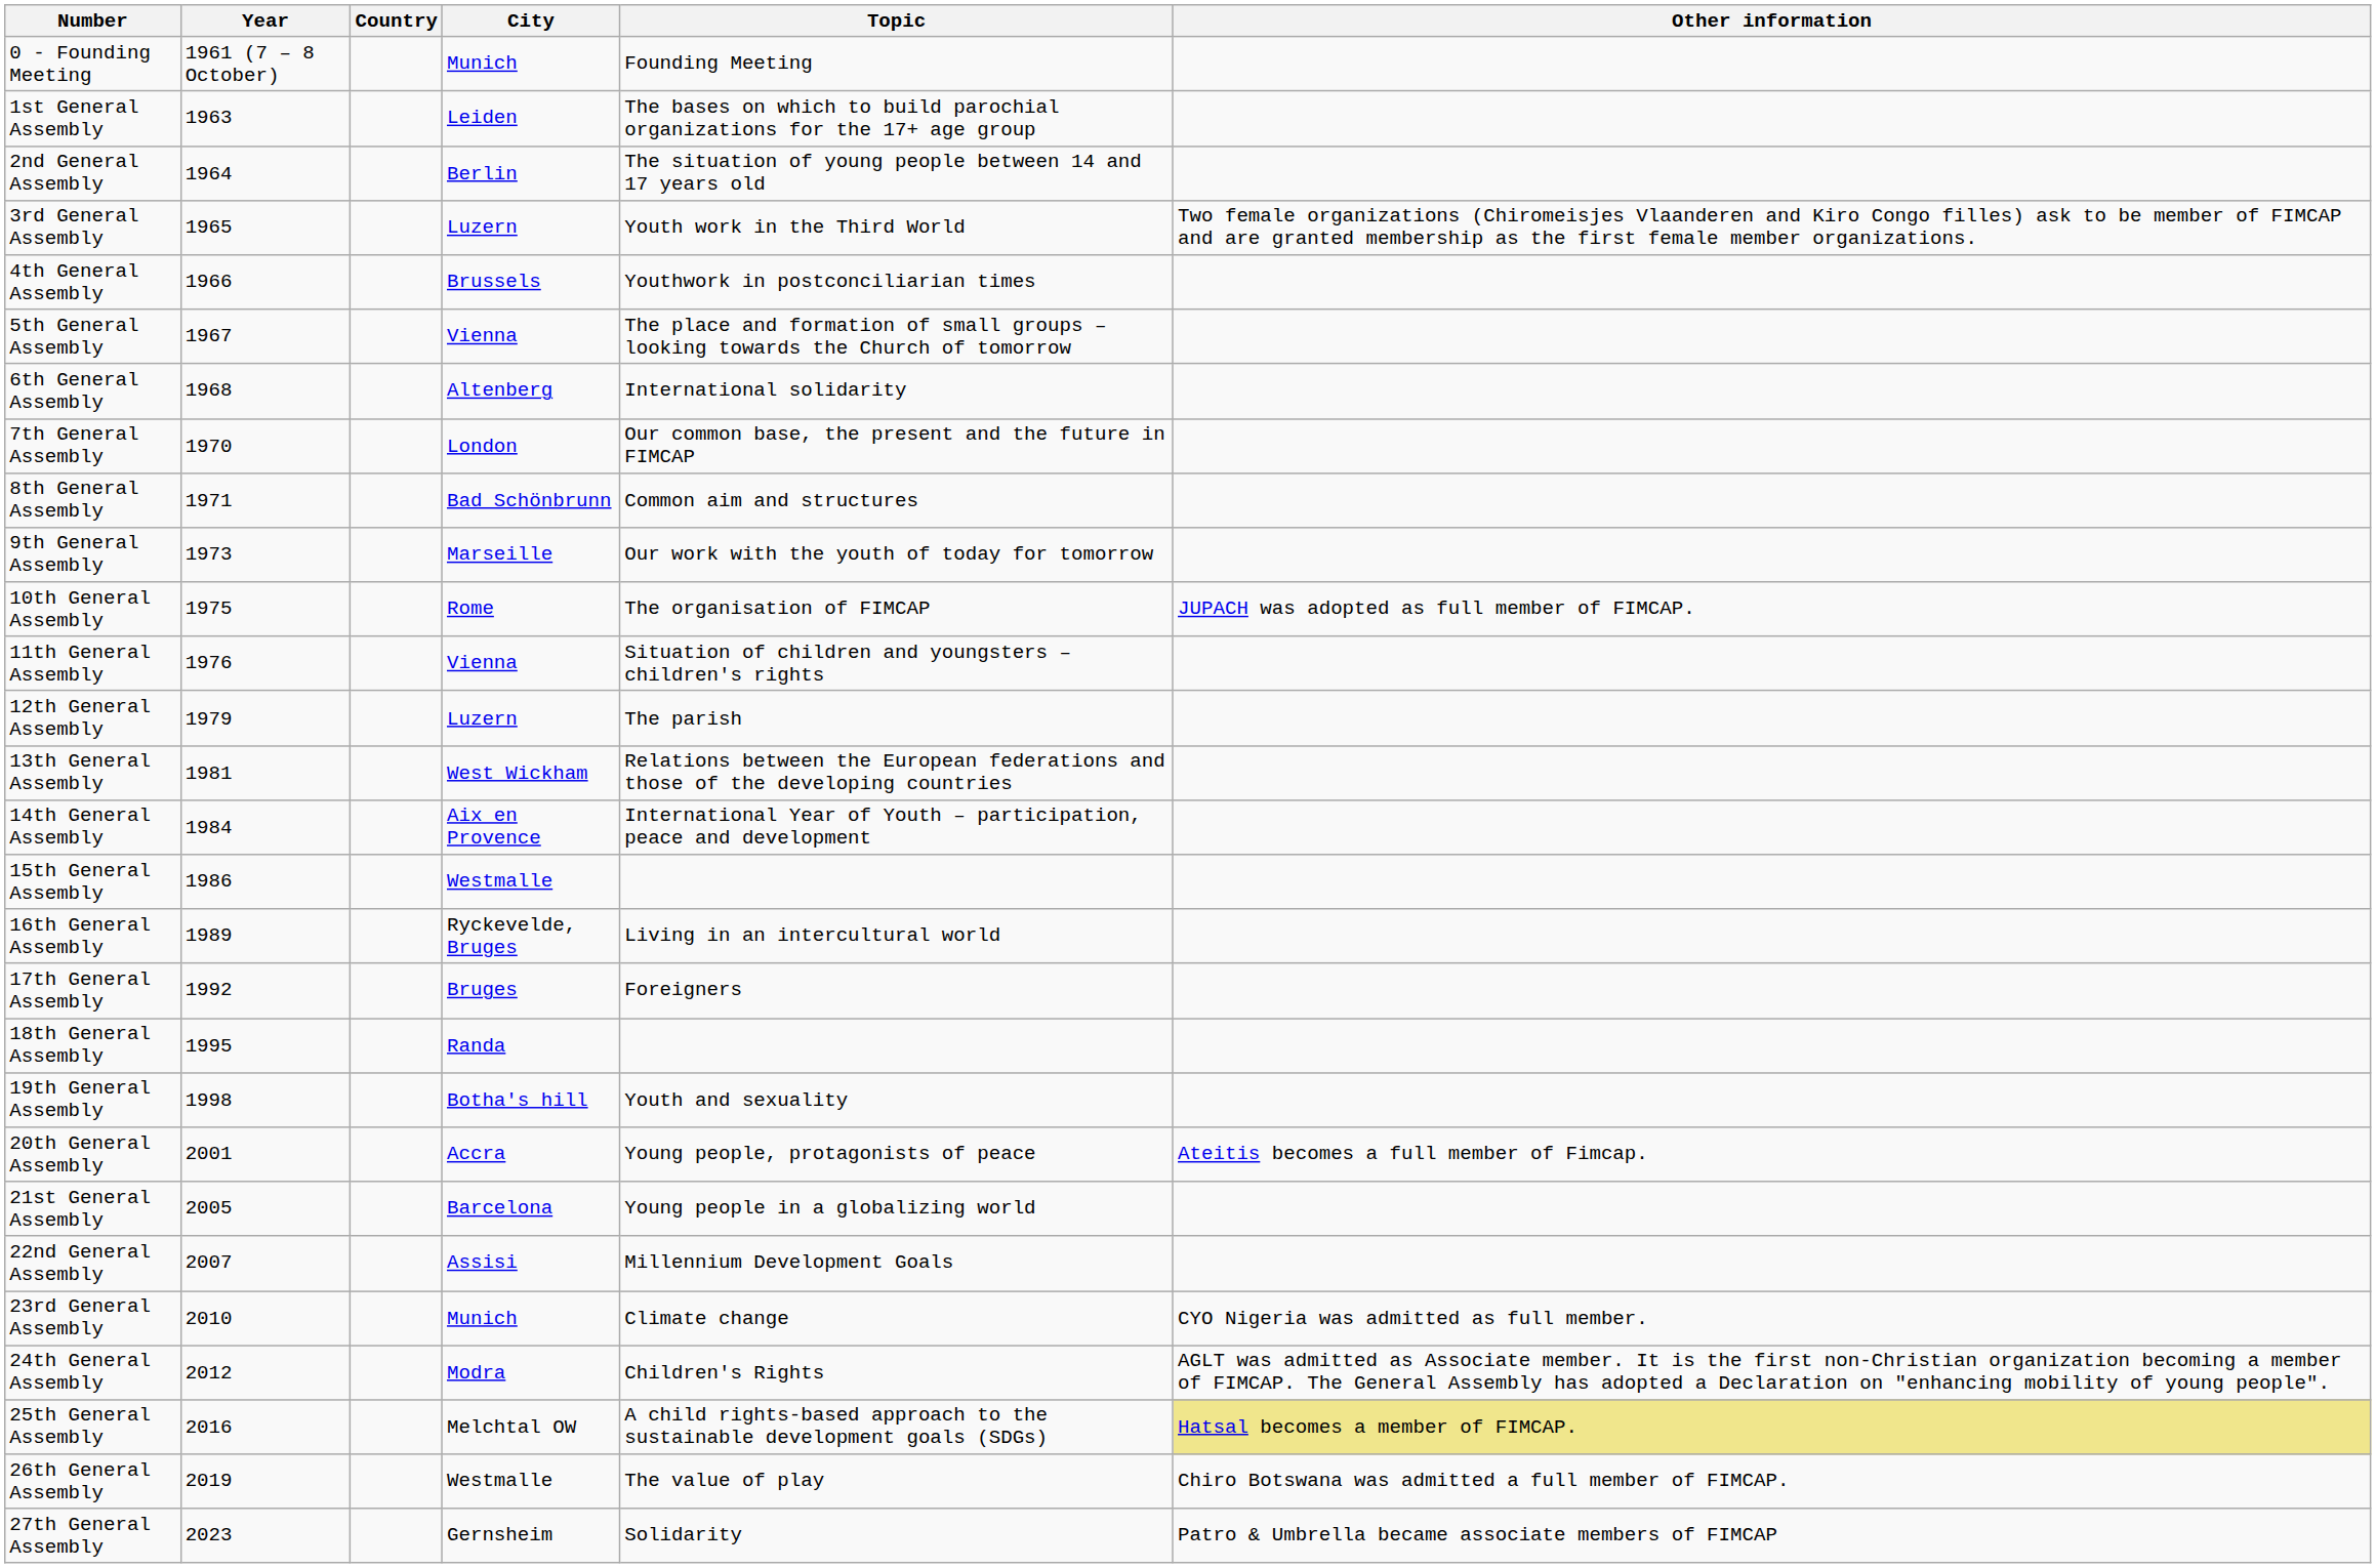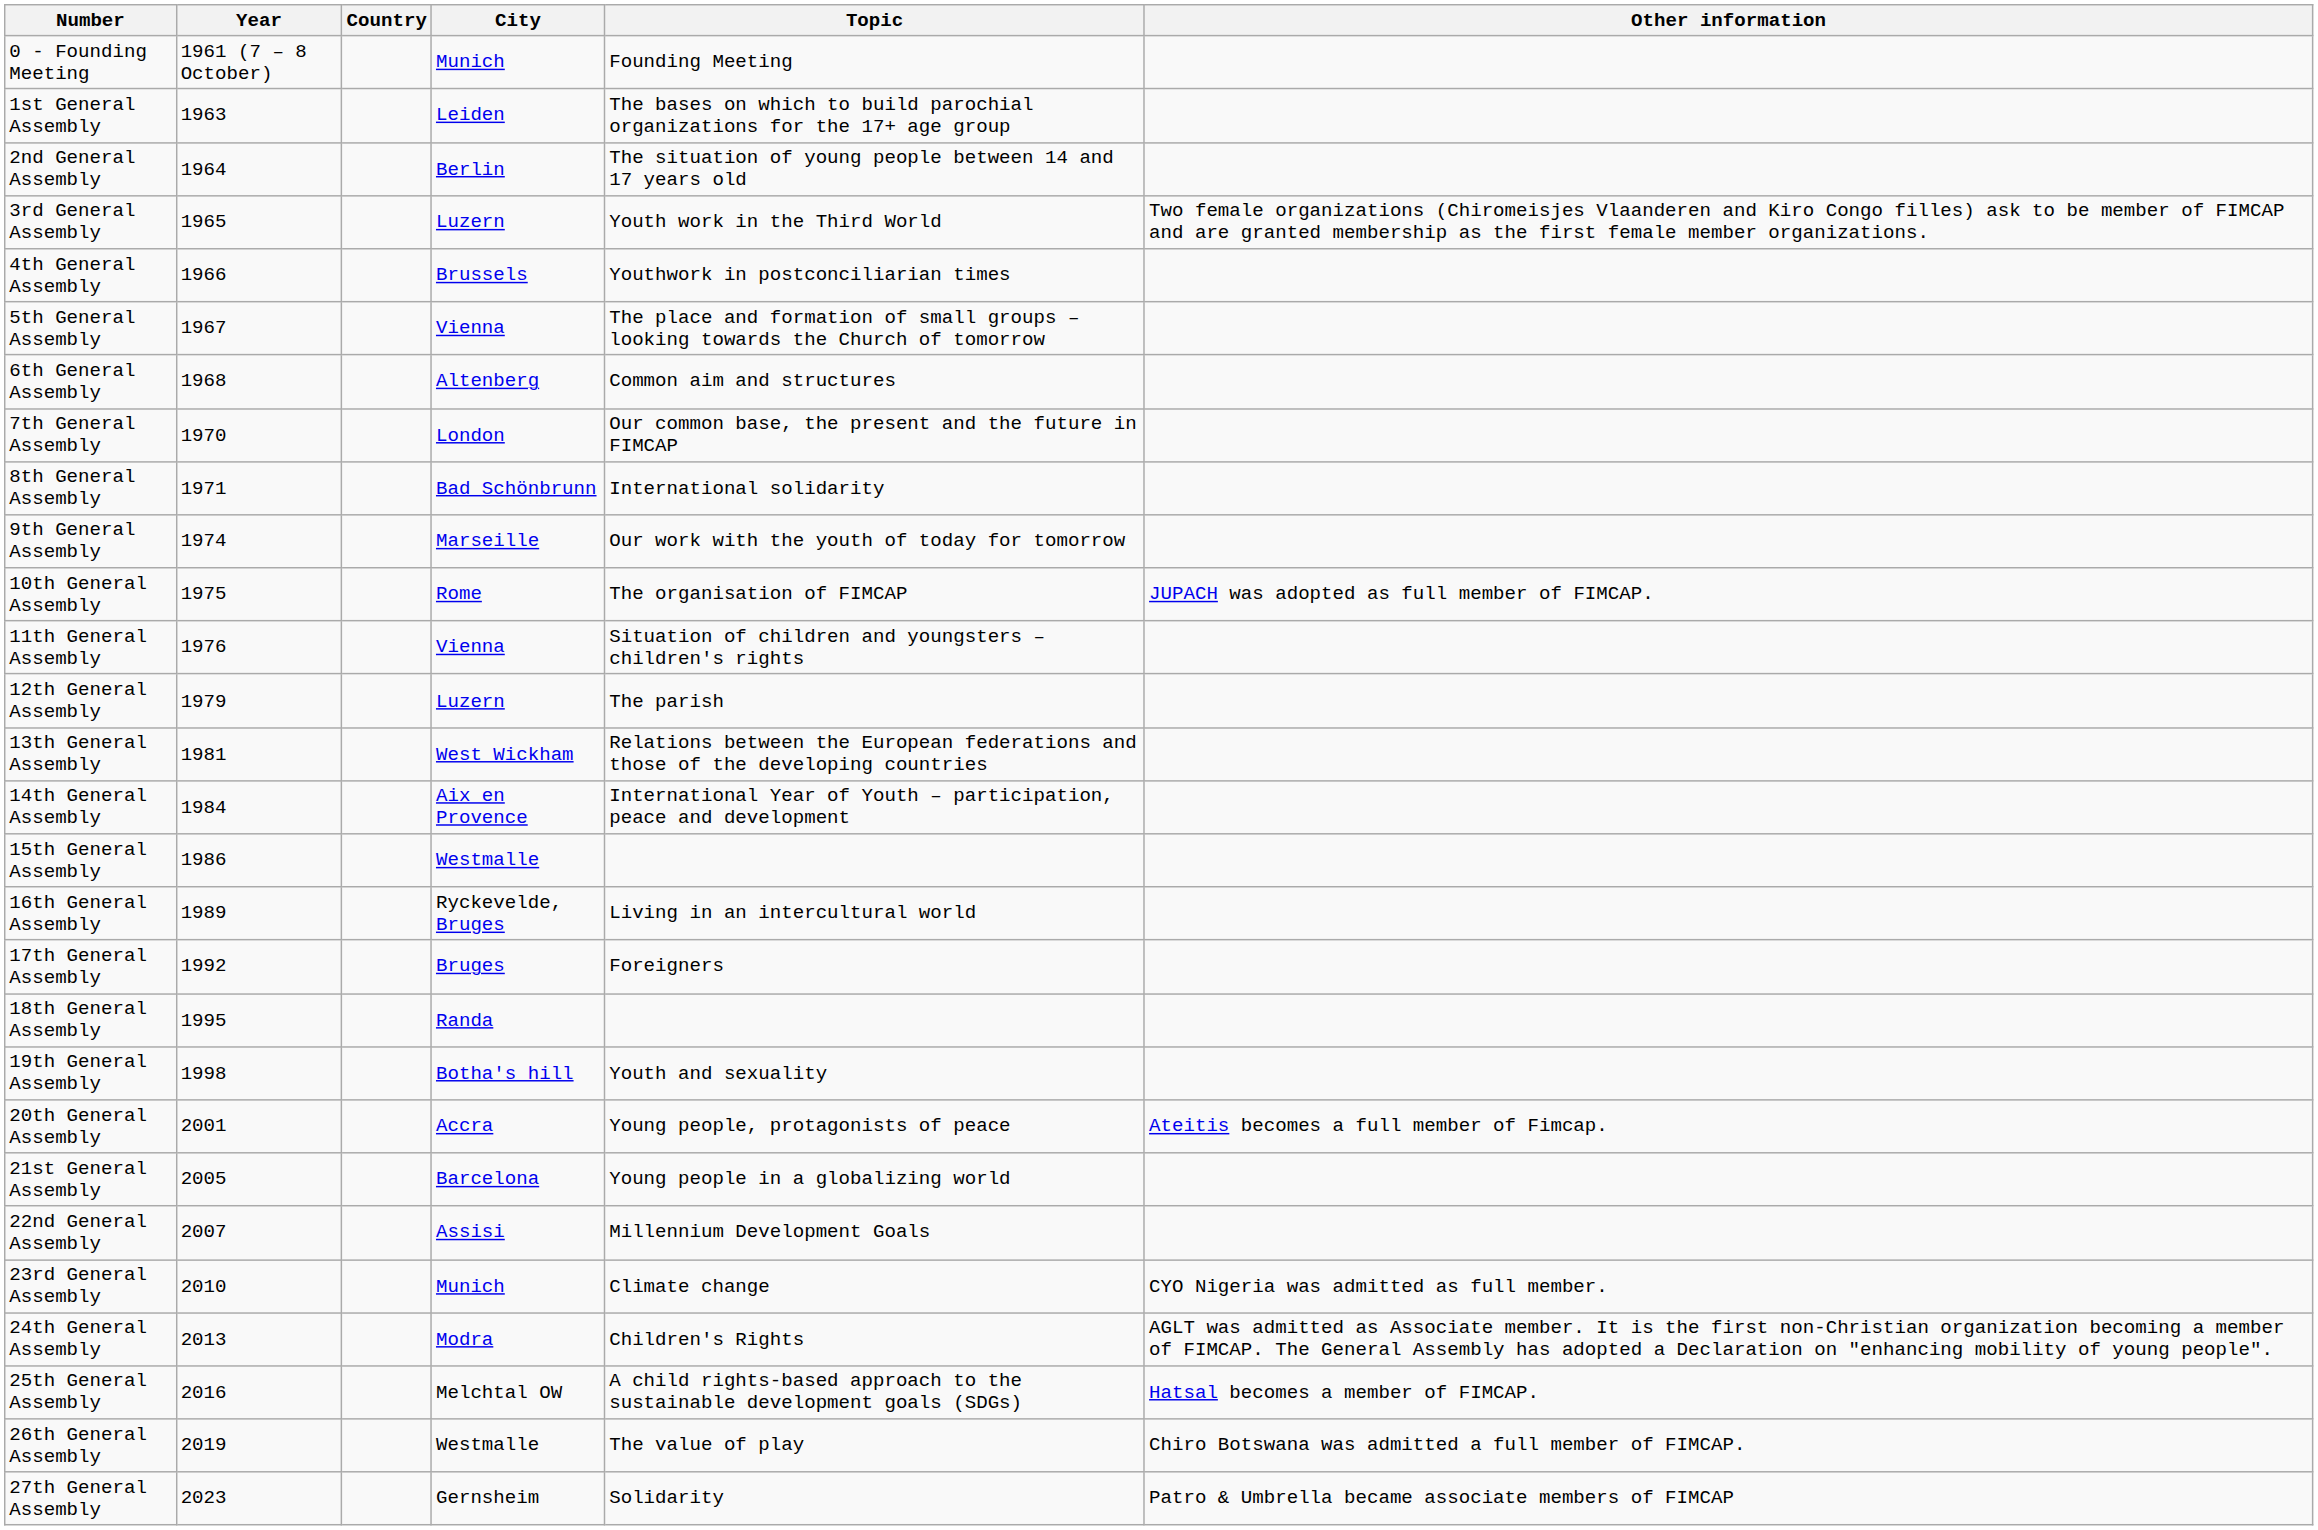6th General Assembly | Topic: International solidarity -> Common aim and structures
8th General Assembly | Topic: Common aim and structures -> International solidarity
9th General Assembly | Year: 1973 -> 1974
24th General Assembly | Year: 2012 -> 2013
25th General Assembly | Other information: khaki background -> no background
